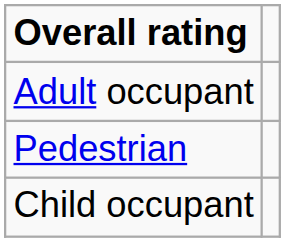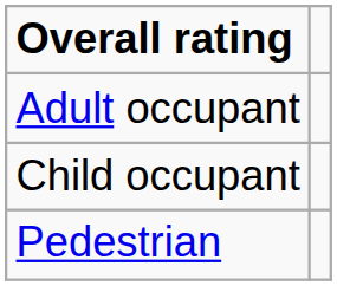rows swapped: Child occupant <-> Pedestrian
